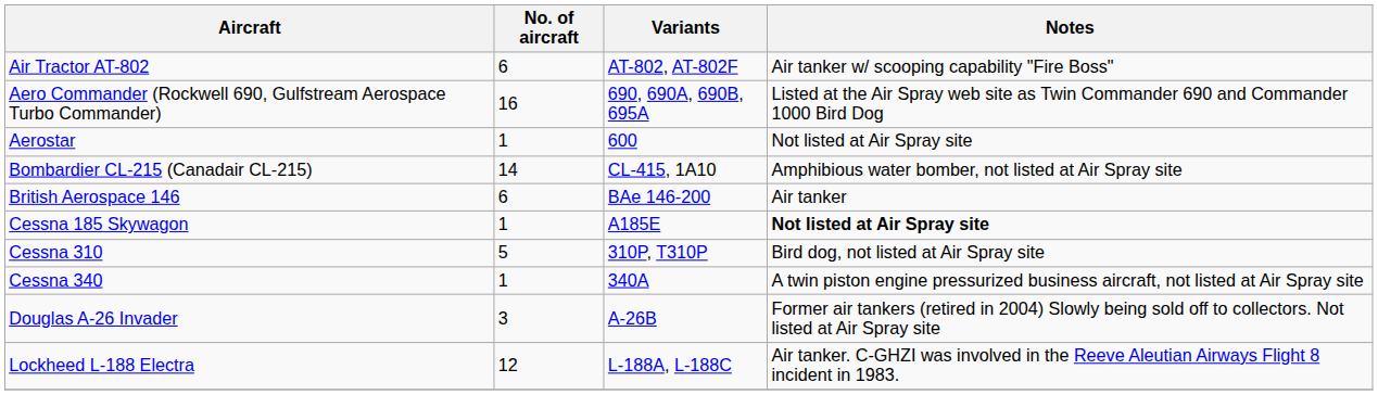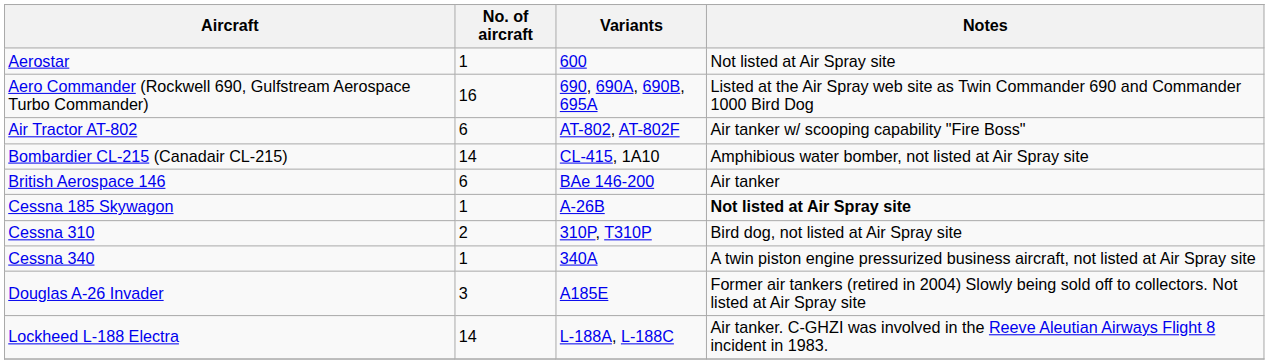rows swapped: Air Tractor AT-802 <-> Aerostar
Cessna 185 Skywagon | Variants: A185E -> A-26B
Cessna 310 | No. of aircraft: 5 -> 2
Douglas A-26 Invader | Variants: A-26B -> A185E
Lockheed L-188 Electra | No. of aircraft: 12 -> 14
